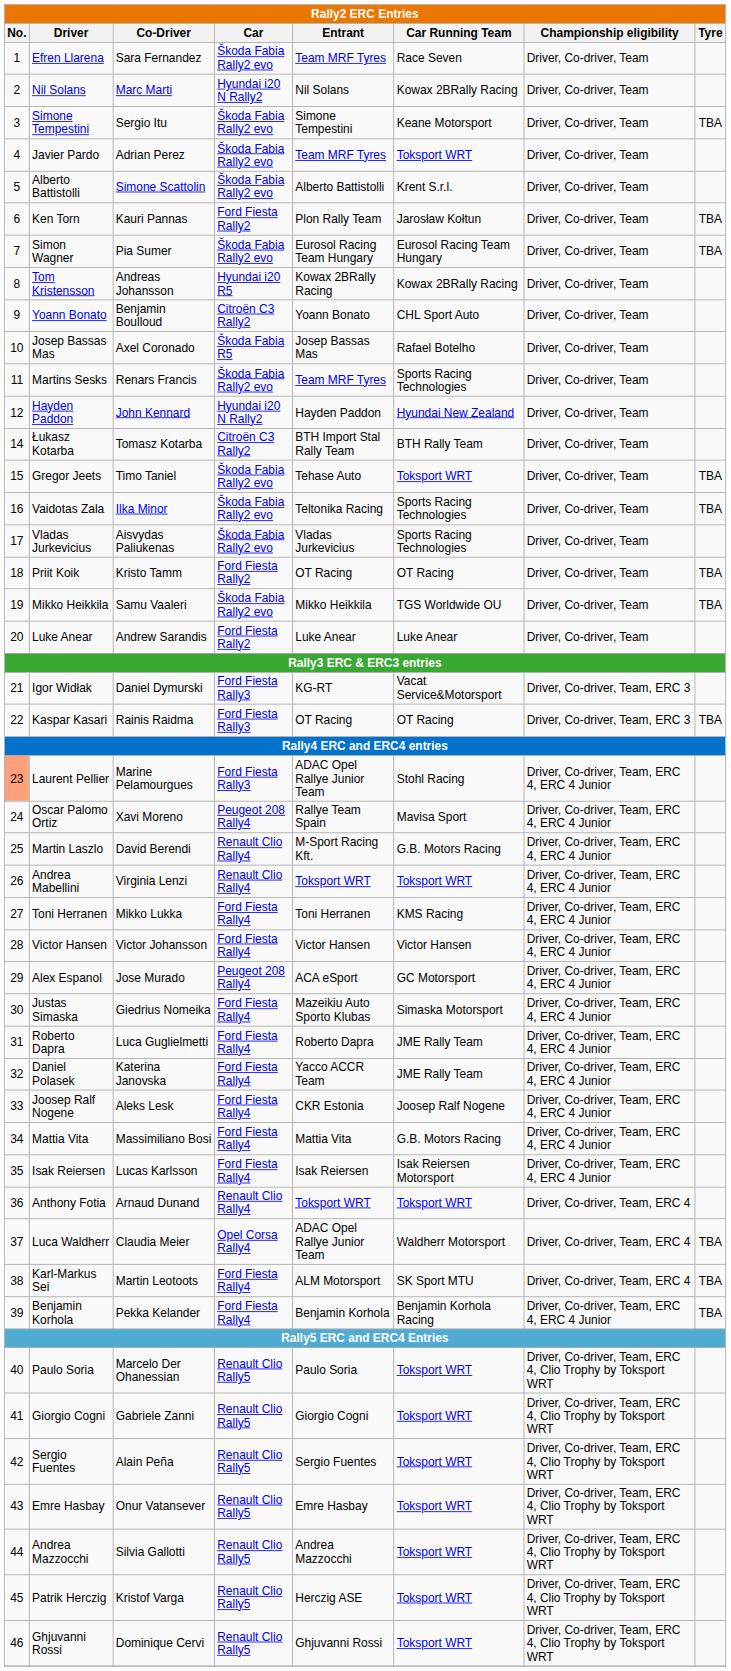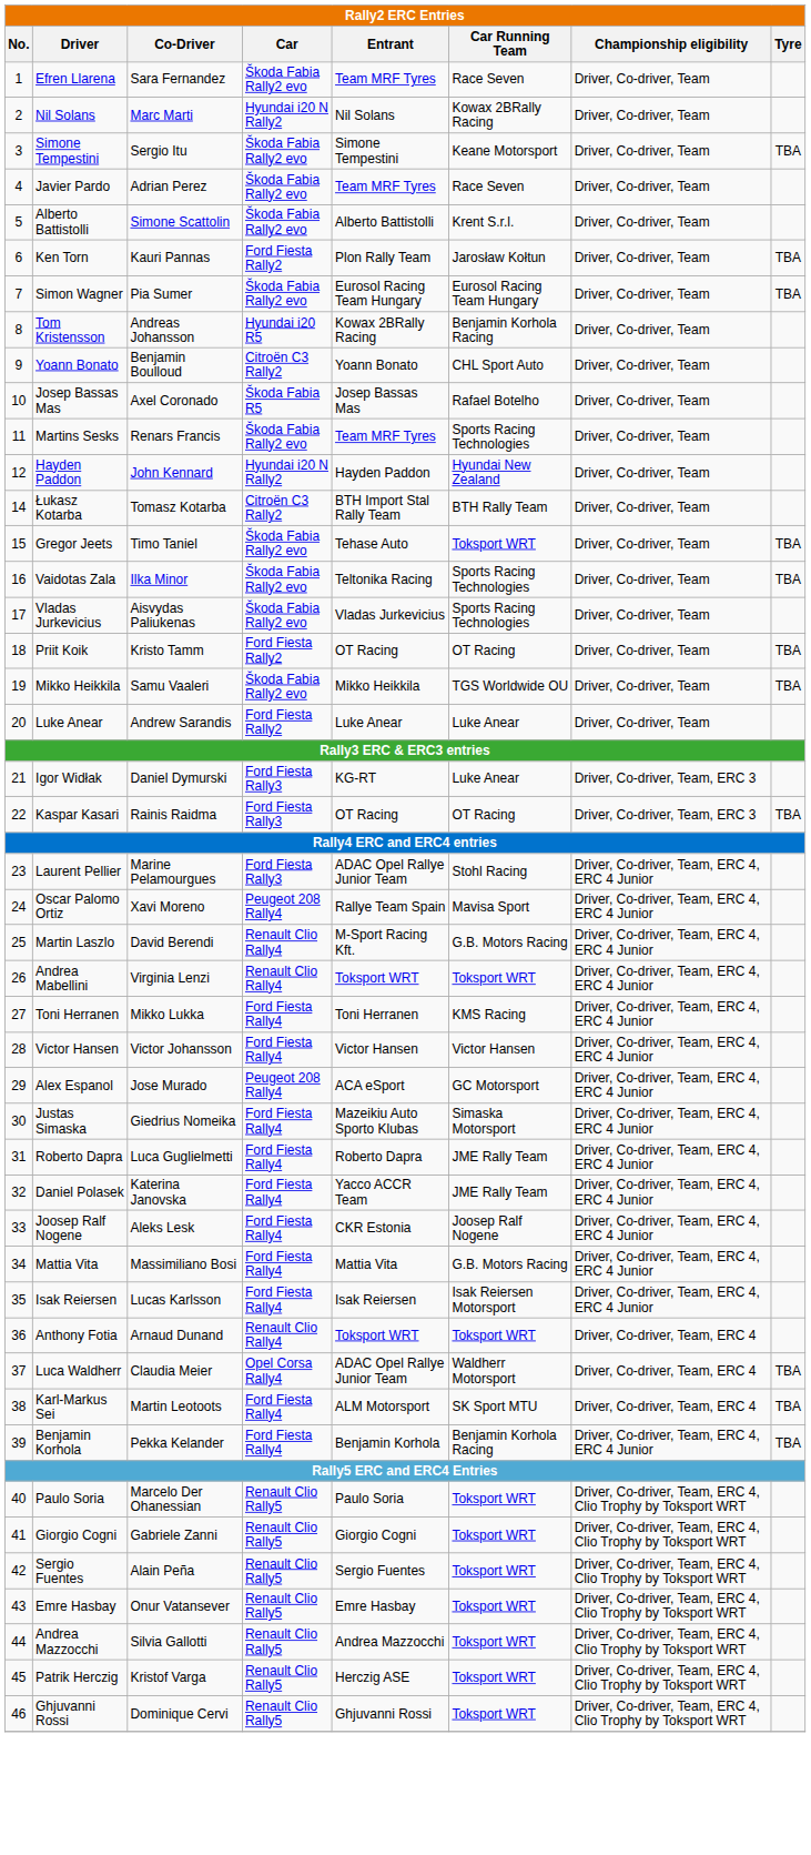Javier Pardo | Car Running Team: Toksport WRT -> Race Seven
Tom Kristensson | Car Running Team: Kowax 2BRally Racing -> Benjamin Korhola Racing
Igor Widłak | Car Running Team: Vacat Service&Motorsport -> Luke Anear
Laurent Pellier | No.: lightsalmon background -> no background
